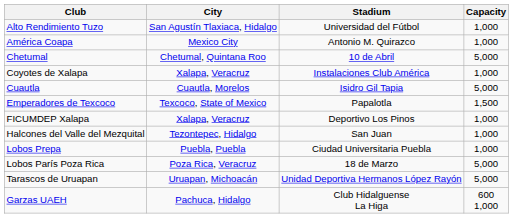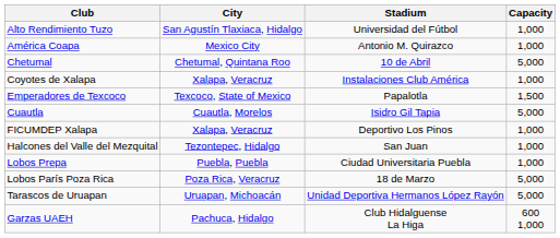rows swapped: Cuautla <-> Emperadores de Texcoco
